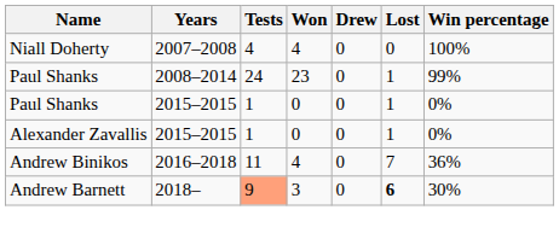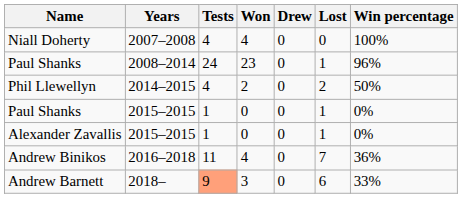Paul Shanks / 2008–2014 | Win percentage: 99% -> 96%
+ row: Phil Llewellyn | 2014–2015 | 4 | 2 | 0 | 2 | 50%
Andrew Barnett | Lost: bold -> normal
Andrew Barnett | Win percentage: 30% -> 33%
